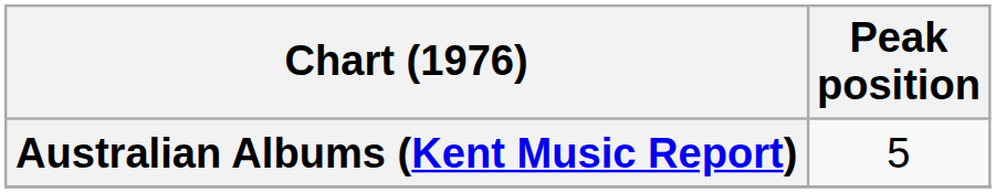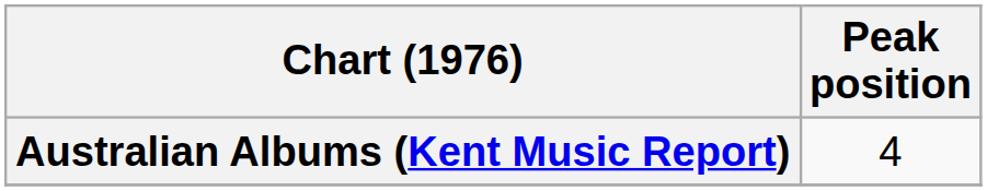Australian Albums (Kent Music Report) | Peak position: 5 -> 4
